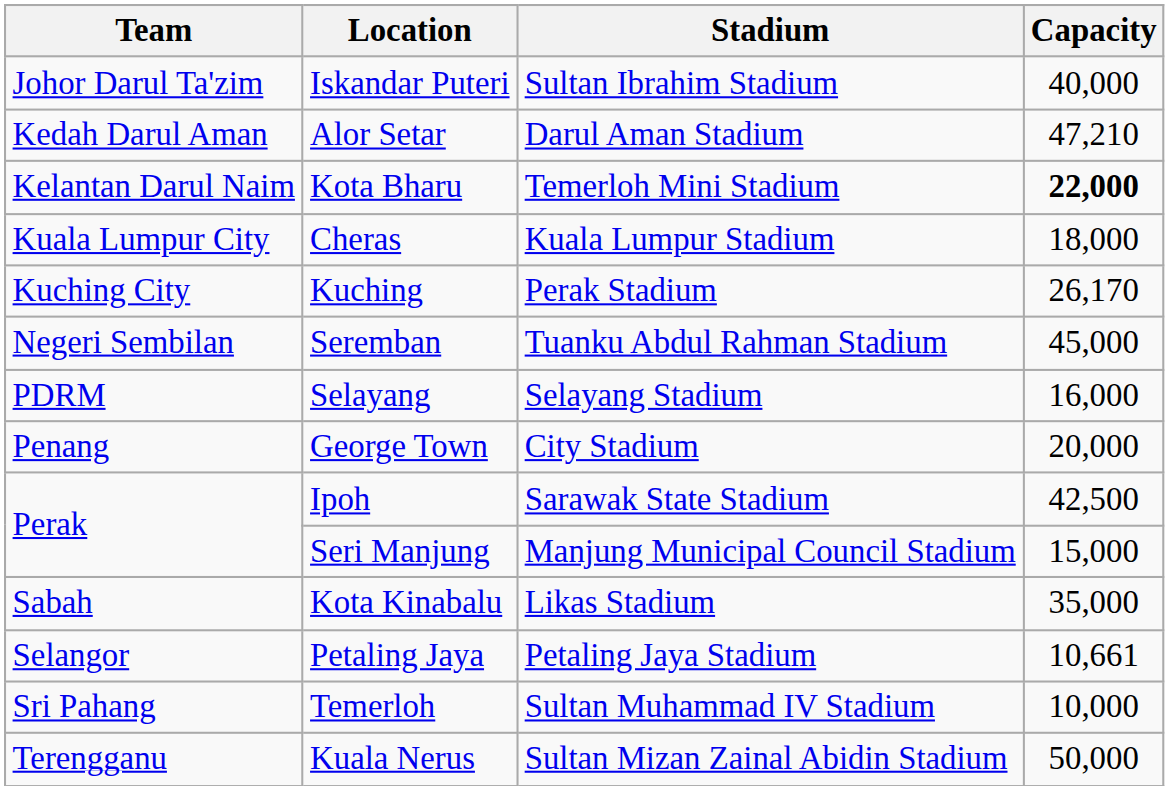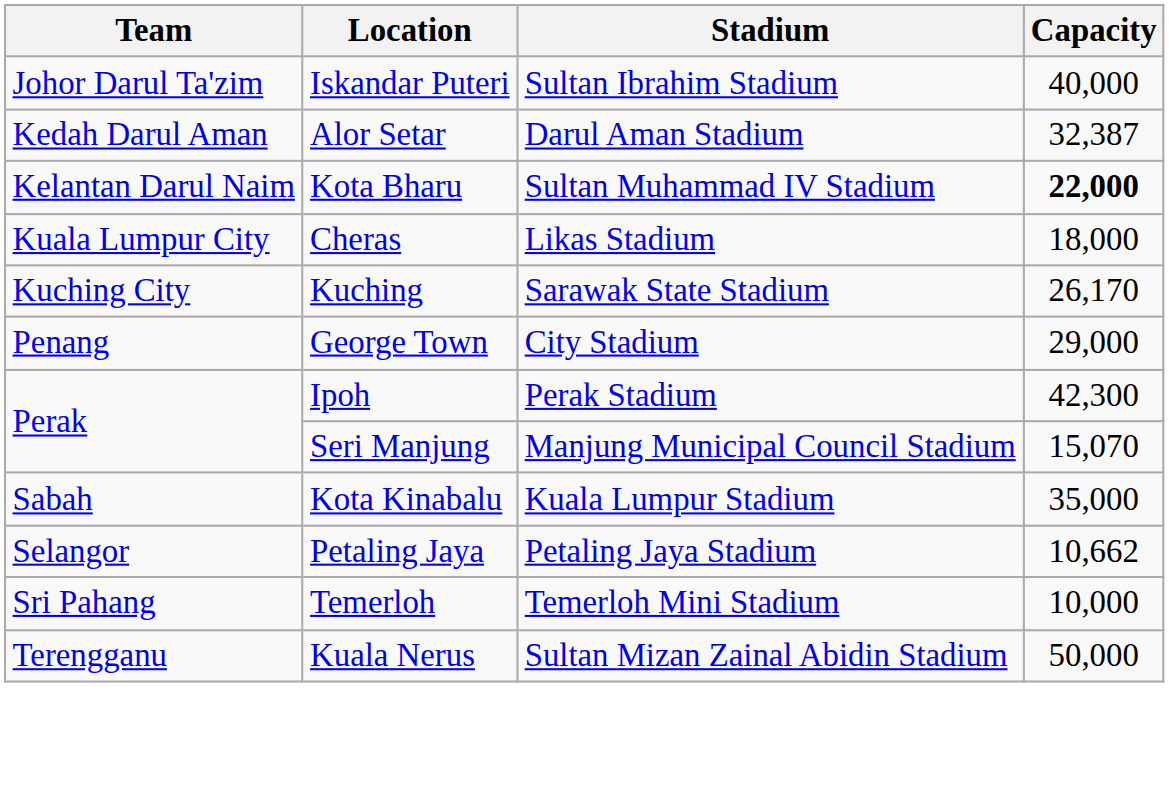Alor Setar | Capacity: 47,210 -> 32,387
Kota Bharu | Stadium: Temerloh Mini Stadium -> Sultan Muhammad IV Stadium
Cheras | Stadium: Kuala Lumpur Stadium -> Likas Stadium
Kuching | Stadium: Perak Stadium -> Sarawak State Stadium
- row: Negeri Sembilan | Seremban | Tuanku Abdul Rahman Stadium | 45,000
- row: PDRM | Selayang | Selayang Stadium | 16,000
George Town | Capacity: 20,000 -> 29,000
Ipoh | Stadium: Sarawak State Stadium -> Perak Stadium
Ipoh | Capacity: 42,500 -> 42,300
Seri Manjung | Capacity: 15,000 -> 15,070
Kota Kinabalu | Stadium: Likas Stadium -> Kuala Lumpur Stadium
Petaling Jaya | Capacity: 10,661 -> 10,662
Temerloh | Stadium: Sultan Muhammad IV Stadium -> Temerloh Mini Stadium
